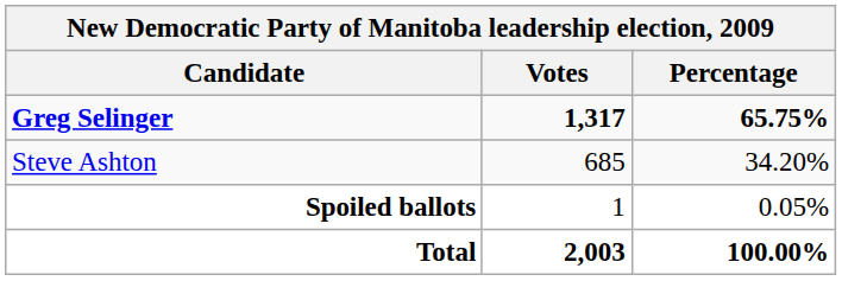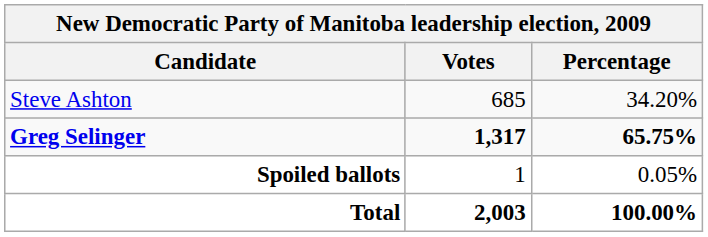rows swapped: Greg Selinger <-> Steve Ashton
